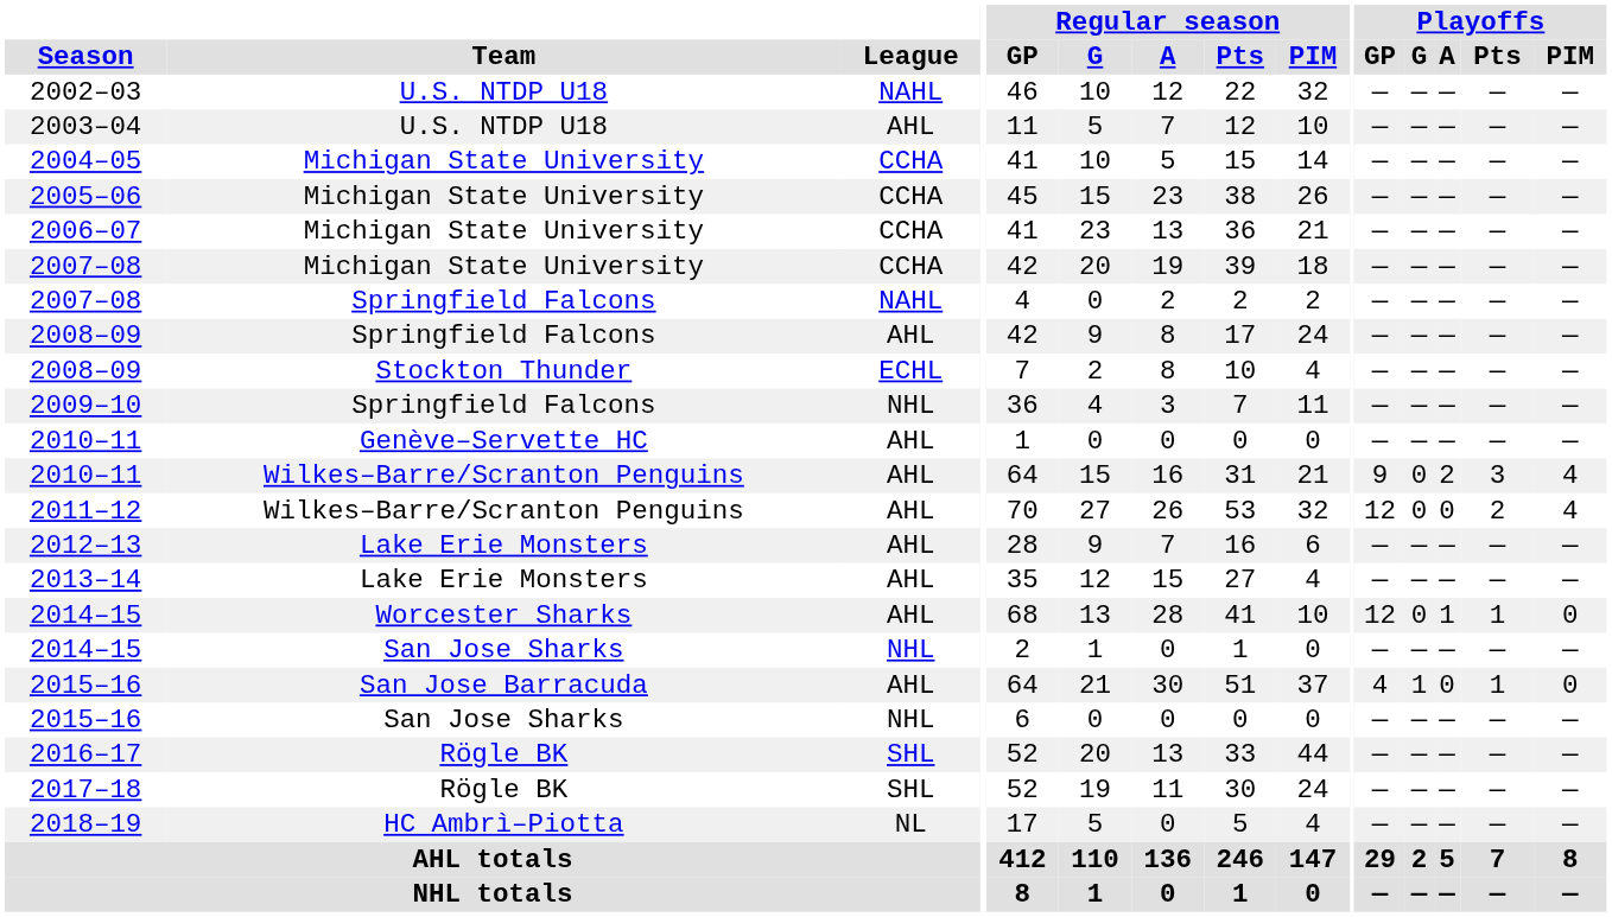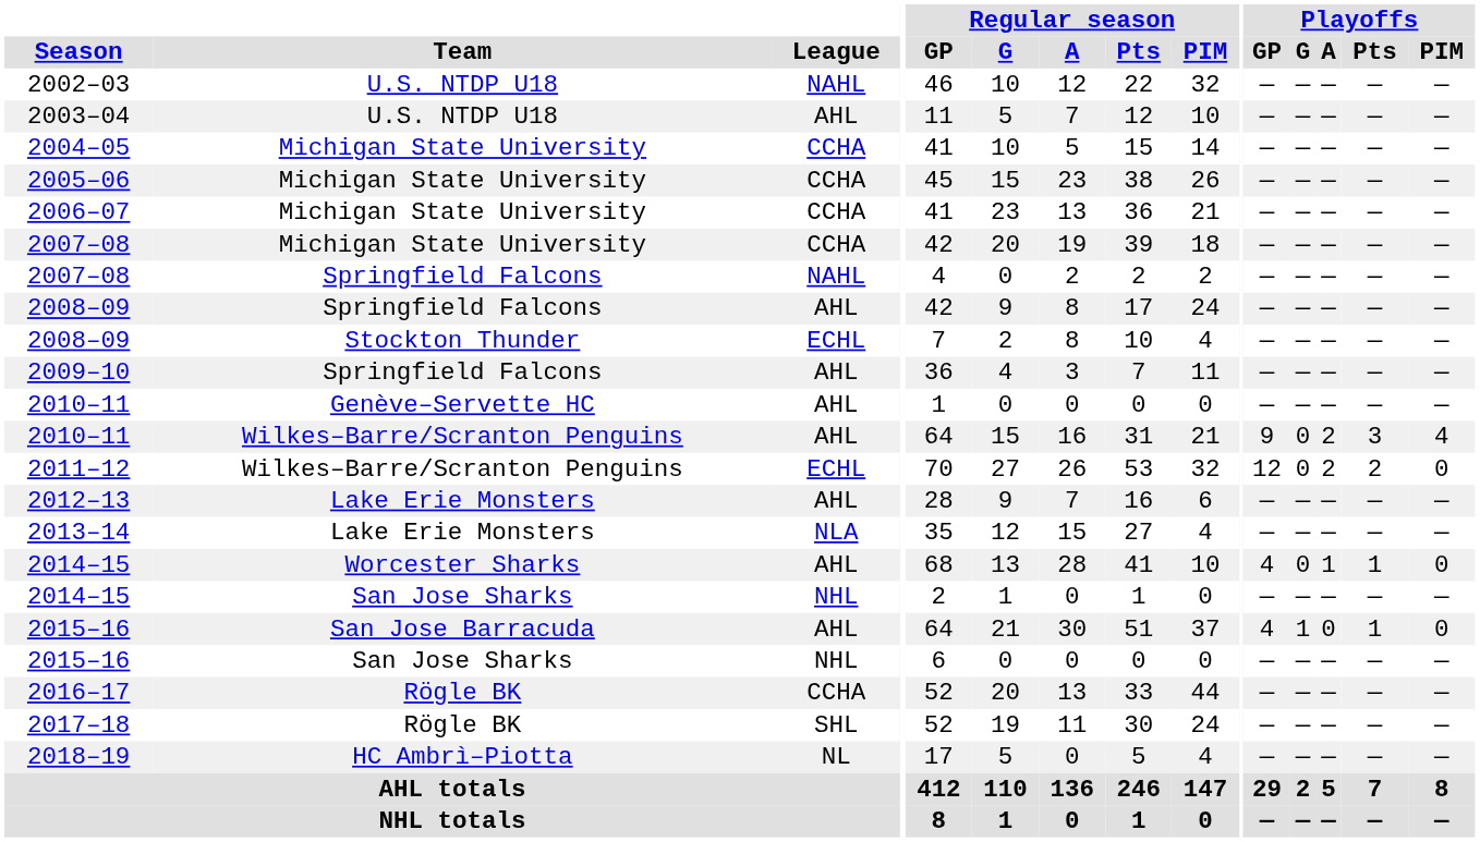2009–10 | League: NHL -> AHL
2011–12 | League: AHL -> ECHL
2011–12 | Playoffs / A: 0 -> 2
2011–12 | Playoffs / PIM: 4 -> 0
2013–14 | League: AHL -> NLA
2014–15 / Worcester Sharks | Playoffs / GP: 12 -> 4
2016–17 | League: SHL -> CCHA
